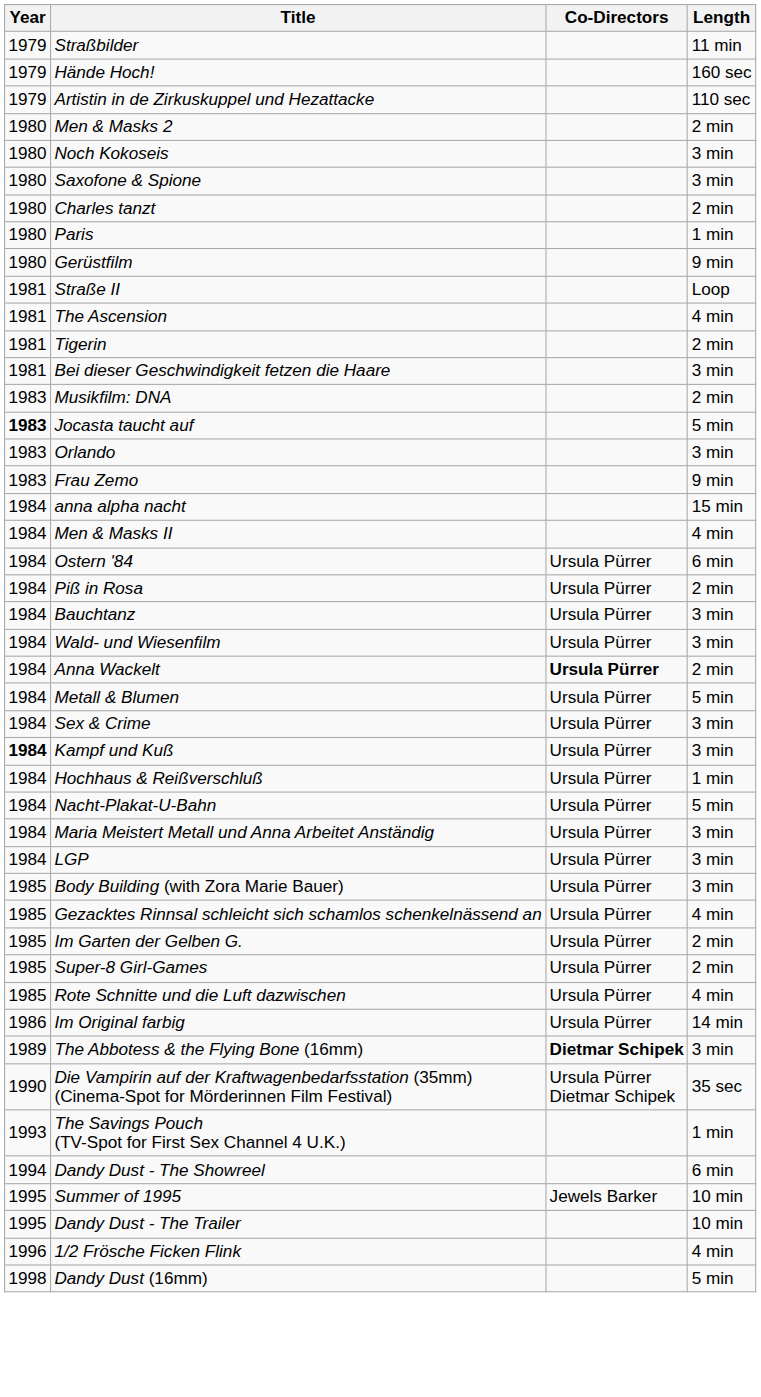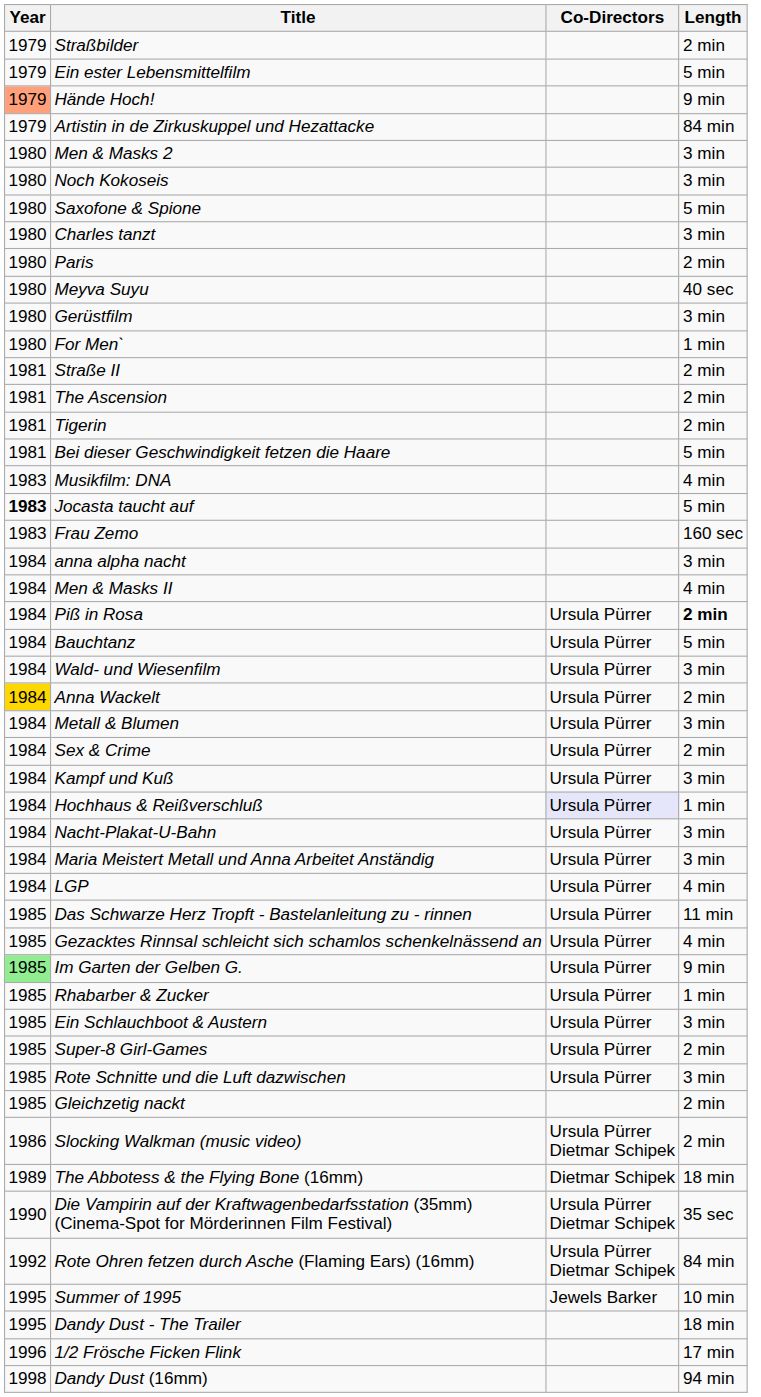Straßbilder | Length: 11 min -> 2 min
+ row: 1979 | Ein ester Lebensmittelfilm | 5 min
Hände Hoch! | Year: no background -> lightsalmon background
Hände Hoch! | Length: 160 sec -> 9 min
Artistin in de Zirkuskuppel und Hezattacke | Length: 110 sec -> 84 min
Men & Masks 2 | Length: 2 min -> 3 min
Saxofone & Spione | Length: 3 min -> 5 min
Charles tanzt | Length: 2 min -> 3 min
Paris | Length: 1 min -> 2 min
+ row: 1980 | Meyva Suyu | 40 sec
Gerüstfilm | Length: 9 min -> 3 min
+ row: 1980 | For Men` | 1 min
Straße II | Length: Loop -> 2 min
The Ascension | Length: 4 min -> 2 min
Bei dieser Geschwindigkeit fetzen die Haare | Length: 3 min -> 5 min
Musikfilm: DNA | Length: 2 min -> 4 min
- row: 1983 | Orlando | 3 min
Frau Zemo | Length: 9 min -> 160 sec
anna alpha nacht | Length: 15 min -> 3 min
- row: 1984 | Ostern '84 | Ursula Pürrer | 6 min
Piß in Rosa | Length: normal -> bold
Bauchtanz | Length: 3 min -> 5 min
Anna Wackelt | Year: no background -> gold background
Anna Wackelt | Co-Directors: bold -> normal
Metall & Blumen | Length: 5 min -> 3 min
Sex & Crime | Length: 3 min -> 2 min
Kampf und Kuß | Year: bold -> normal
Hochhaus & Reißverschluß | Co-Directors: no background -> lavender background
Nacht-Plakat-U-Bahn | Length: 5 min -> 3 min
LGP | Length: 3 min -> 4 min
- row: 1985 | Body Building (with Zora Marie Bauer) | Ursula Pürrer | 3 min
+ row: 1985 | Das Schwarze Herz Tropft - Bastelanleitung zu - rinnen | Ursula Pürrer | 11 min
Im Garten der Gelben G. | Year: no background -> lightgreen background
Im Garten der Gelben G. | Length: 2 min -> 9 min
+ row: 1985 | Rhabarber & Zucker | Ursula Pürrer | 1 min
+ row: 1985 | Ein Schlauchboot & Austern | Ursula Pürrer | 3 min
Rote Schnitte und die Luft dazwischen | Length: 4 min -> 3 min
+ row: 1985 | Gleichzetig nackt | 2 min
- row: 1986 | Im Original farbig | Ursula Pürrer | 14 min
+ row: 1986 | Slocking Walkman (music video) | Ursula Pürrer Dietmar Schipek | 2 min
The Abbotess & the Flying Bone (16mm) | Co-Directors: bold -> normal
The Abbotess & the Flying Bone (16mm) | Length: 3 min -> 18 min
+ row: 1992 | Rote Ohren fetzen durch Asche (Flaming Ears) (16mm) | Ursula Pürrer Dietmar Schipek | 84 min
- row: 1993 | The Savings Pouch (TV-Spot for First Sex Channel 4 U.K.) | 1 min
- row: 1994 | Dandy Dust - The Showreel | 6 min
Dandy Dust - The Trailer | Length: 10 min -> 18 min
1/2 Frösche Ficken Flink | Length: 4 min -> 17 min
Dandy Dust (16mm) | Length: 5 min -> 94 min
